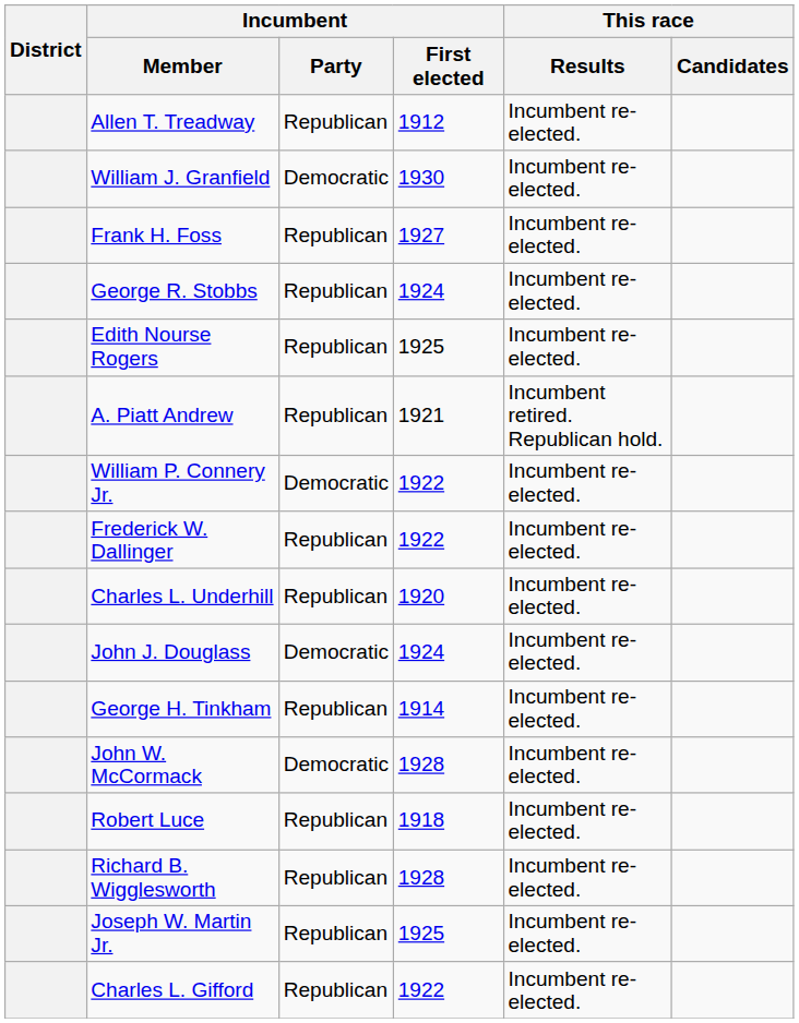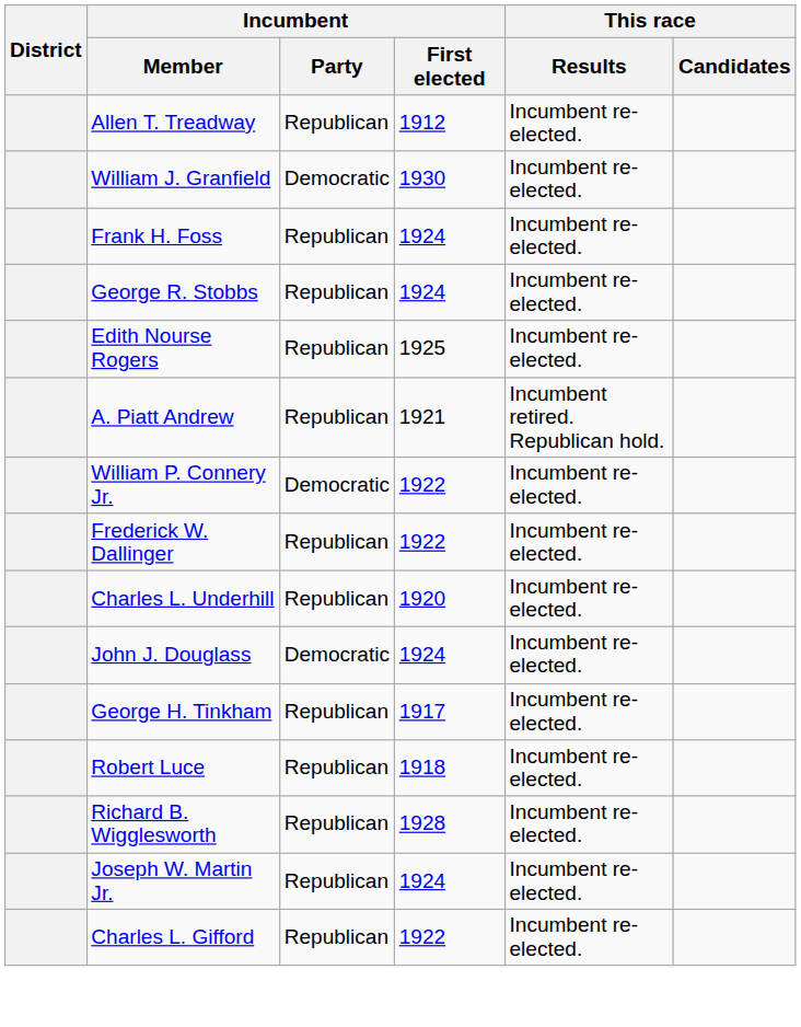Frank H. Foss | Incumbent / First elected: 1927 -> 1924
George H. Tinkham | Incumbent / First elected: 1914 -> 1917
- row: John W. McCormack | Democratic | 1928 | Incumbent re-elected.
Joseph W. Martin Jr. | Incumbent / First elected: 1925 -> 1924
